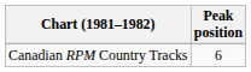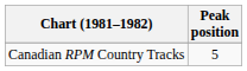Canadian RPM Country Tracks | Peak position: 6 -> 5
